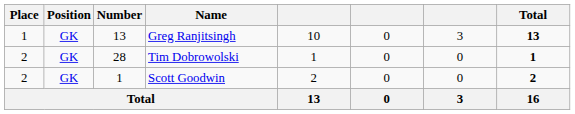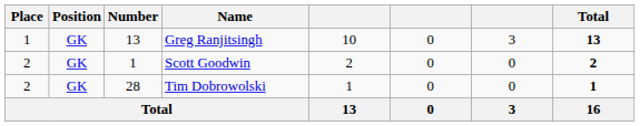rows swapped: Scott Goodwin <-> Tim Dobrowolski
